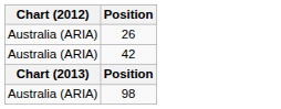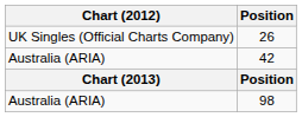26 | Chart (2012): Australia (ARIA) -> UK Singles (Official Charts Company)
